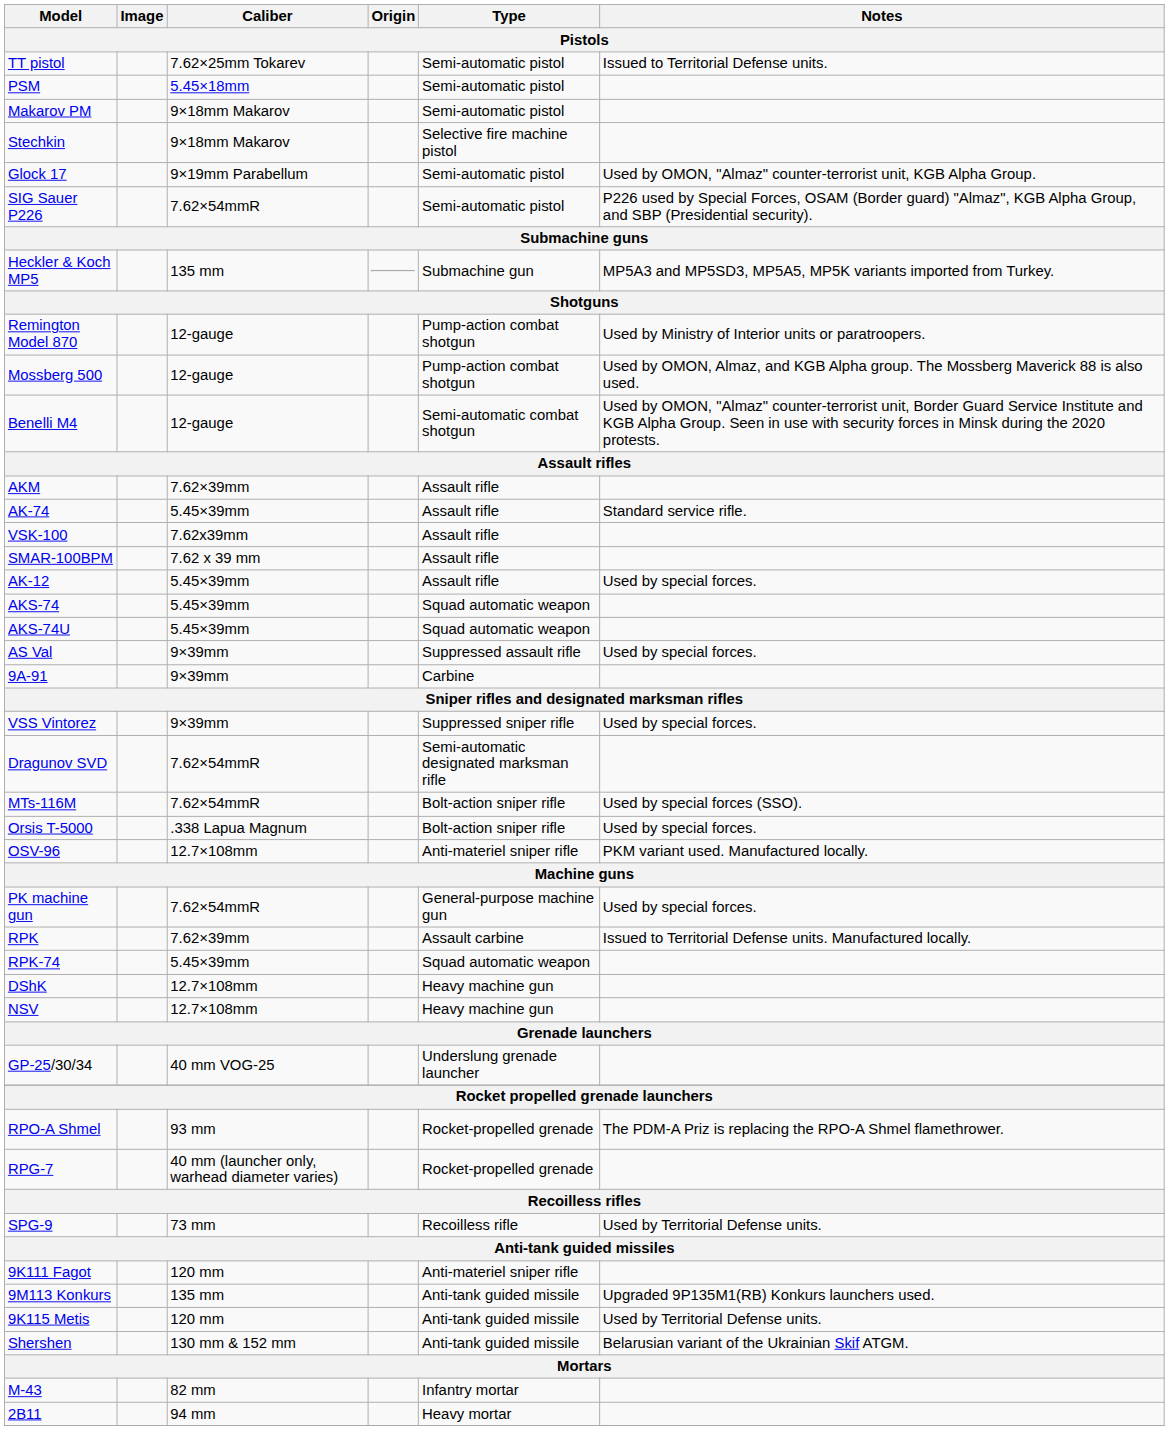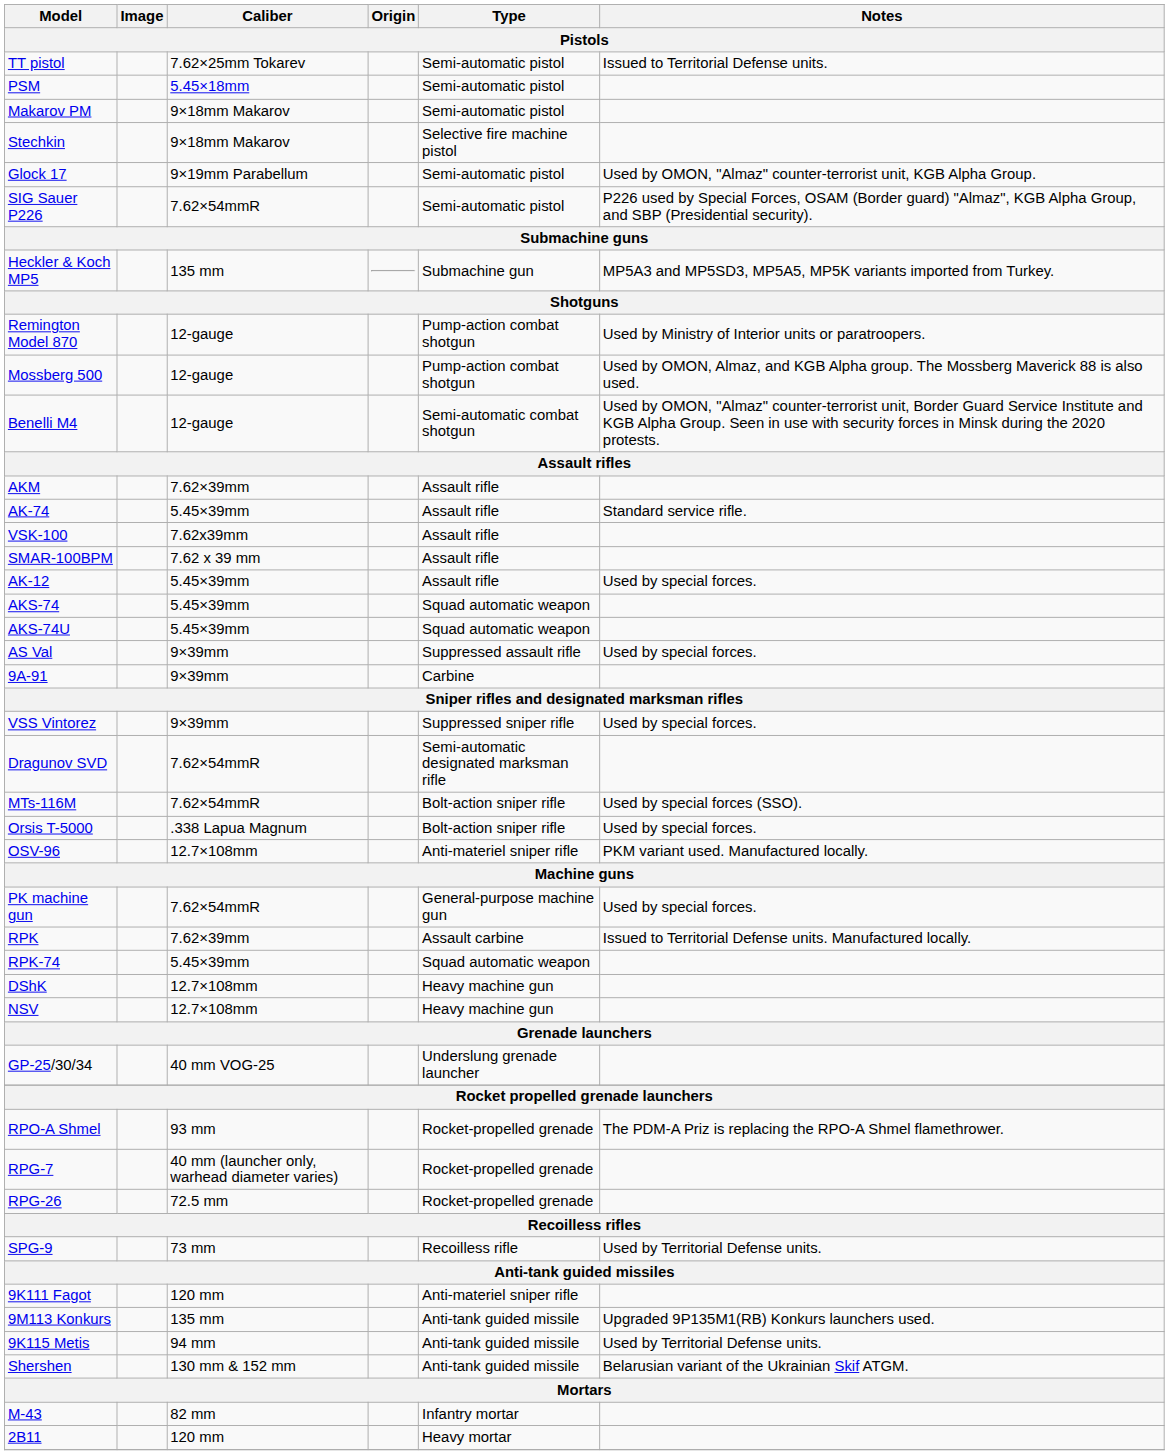+ row: RPG-26 | 72.5 mm | Rocket-propelled grenade
9K115 Metis | Caliber: 120 mm -> 94 mm
2B11 | Caliber: 94 mm -> 120 mm
